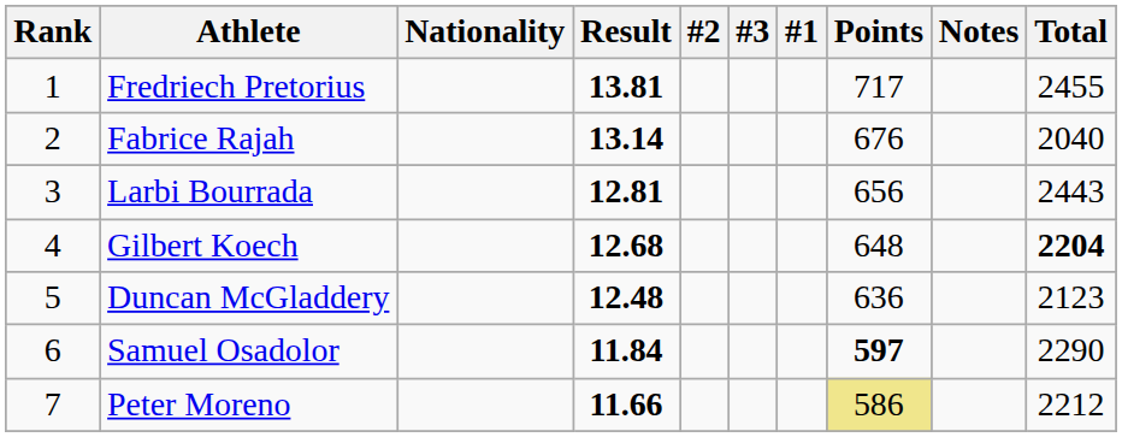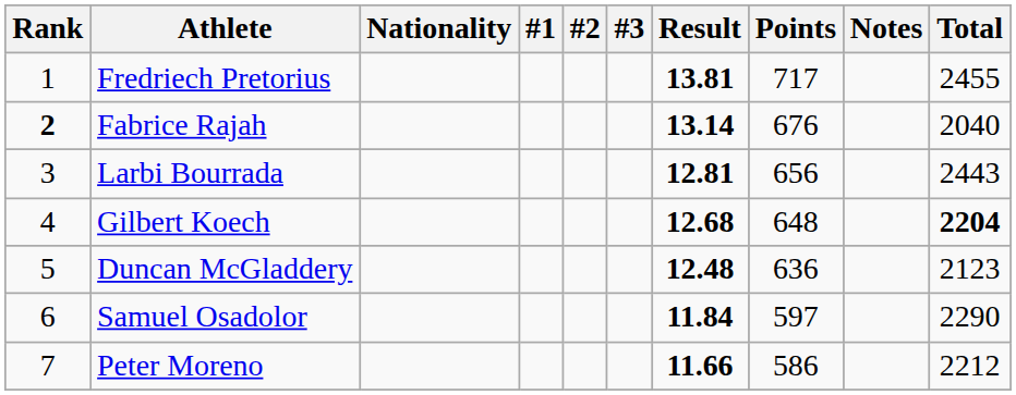columns swapped: #1 <-> Result
Fabrice Rajah | Rank: normal -> bold
Samuel Osadolor | Points: bold -> normal
Peter Moreno | Points: khaki background -> no background
